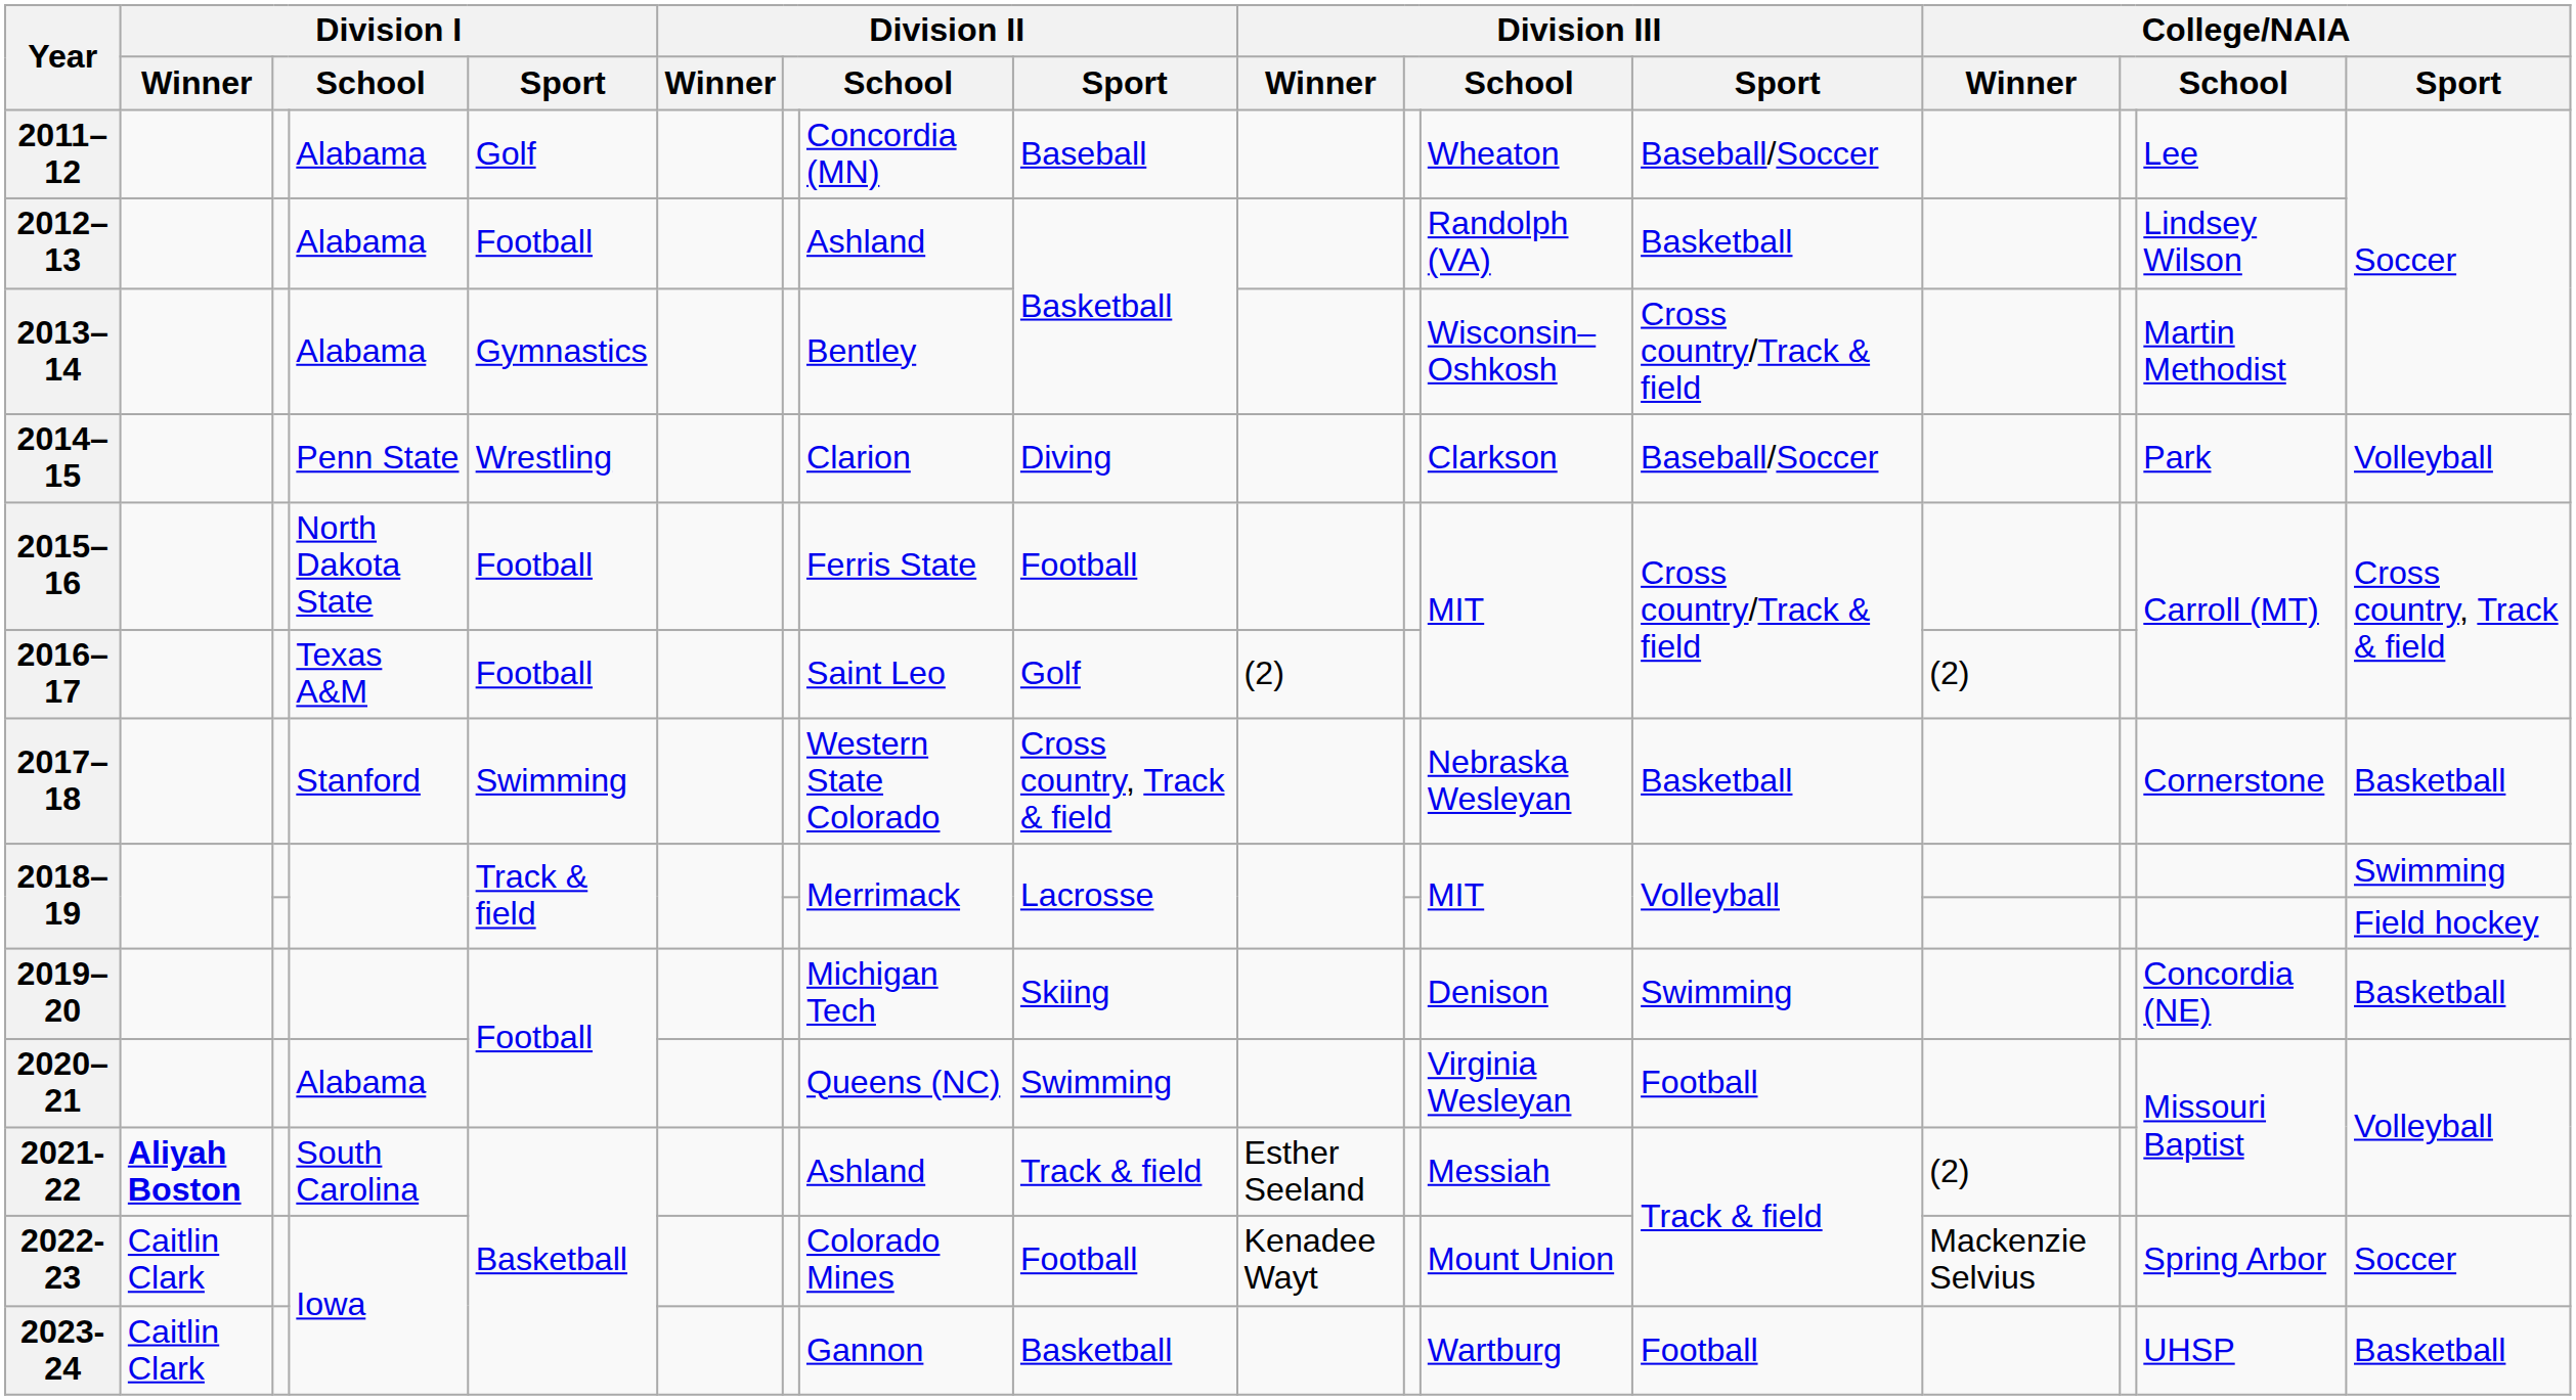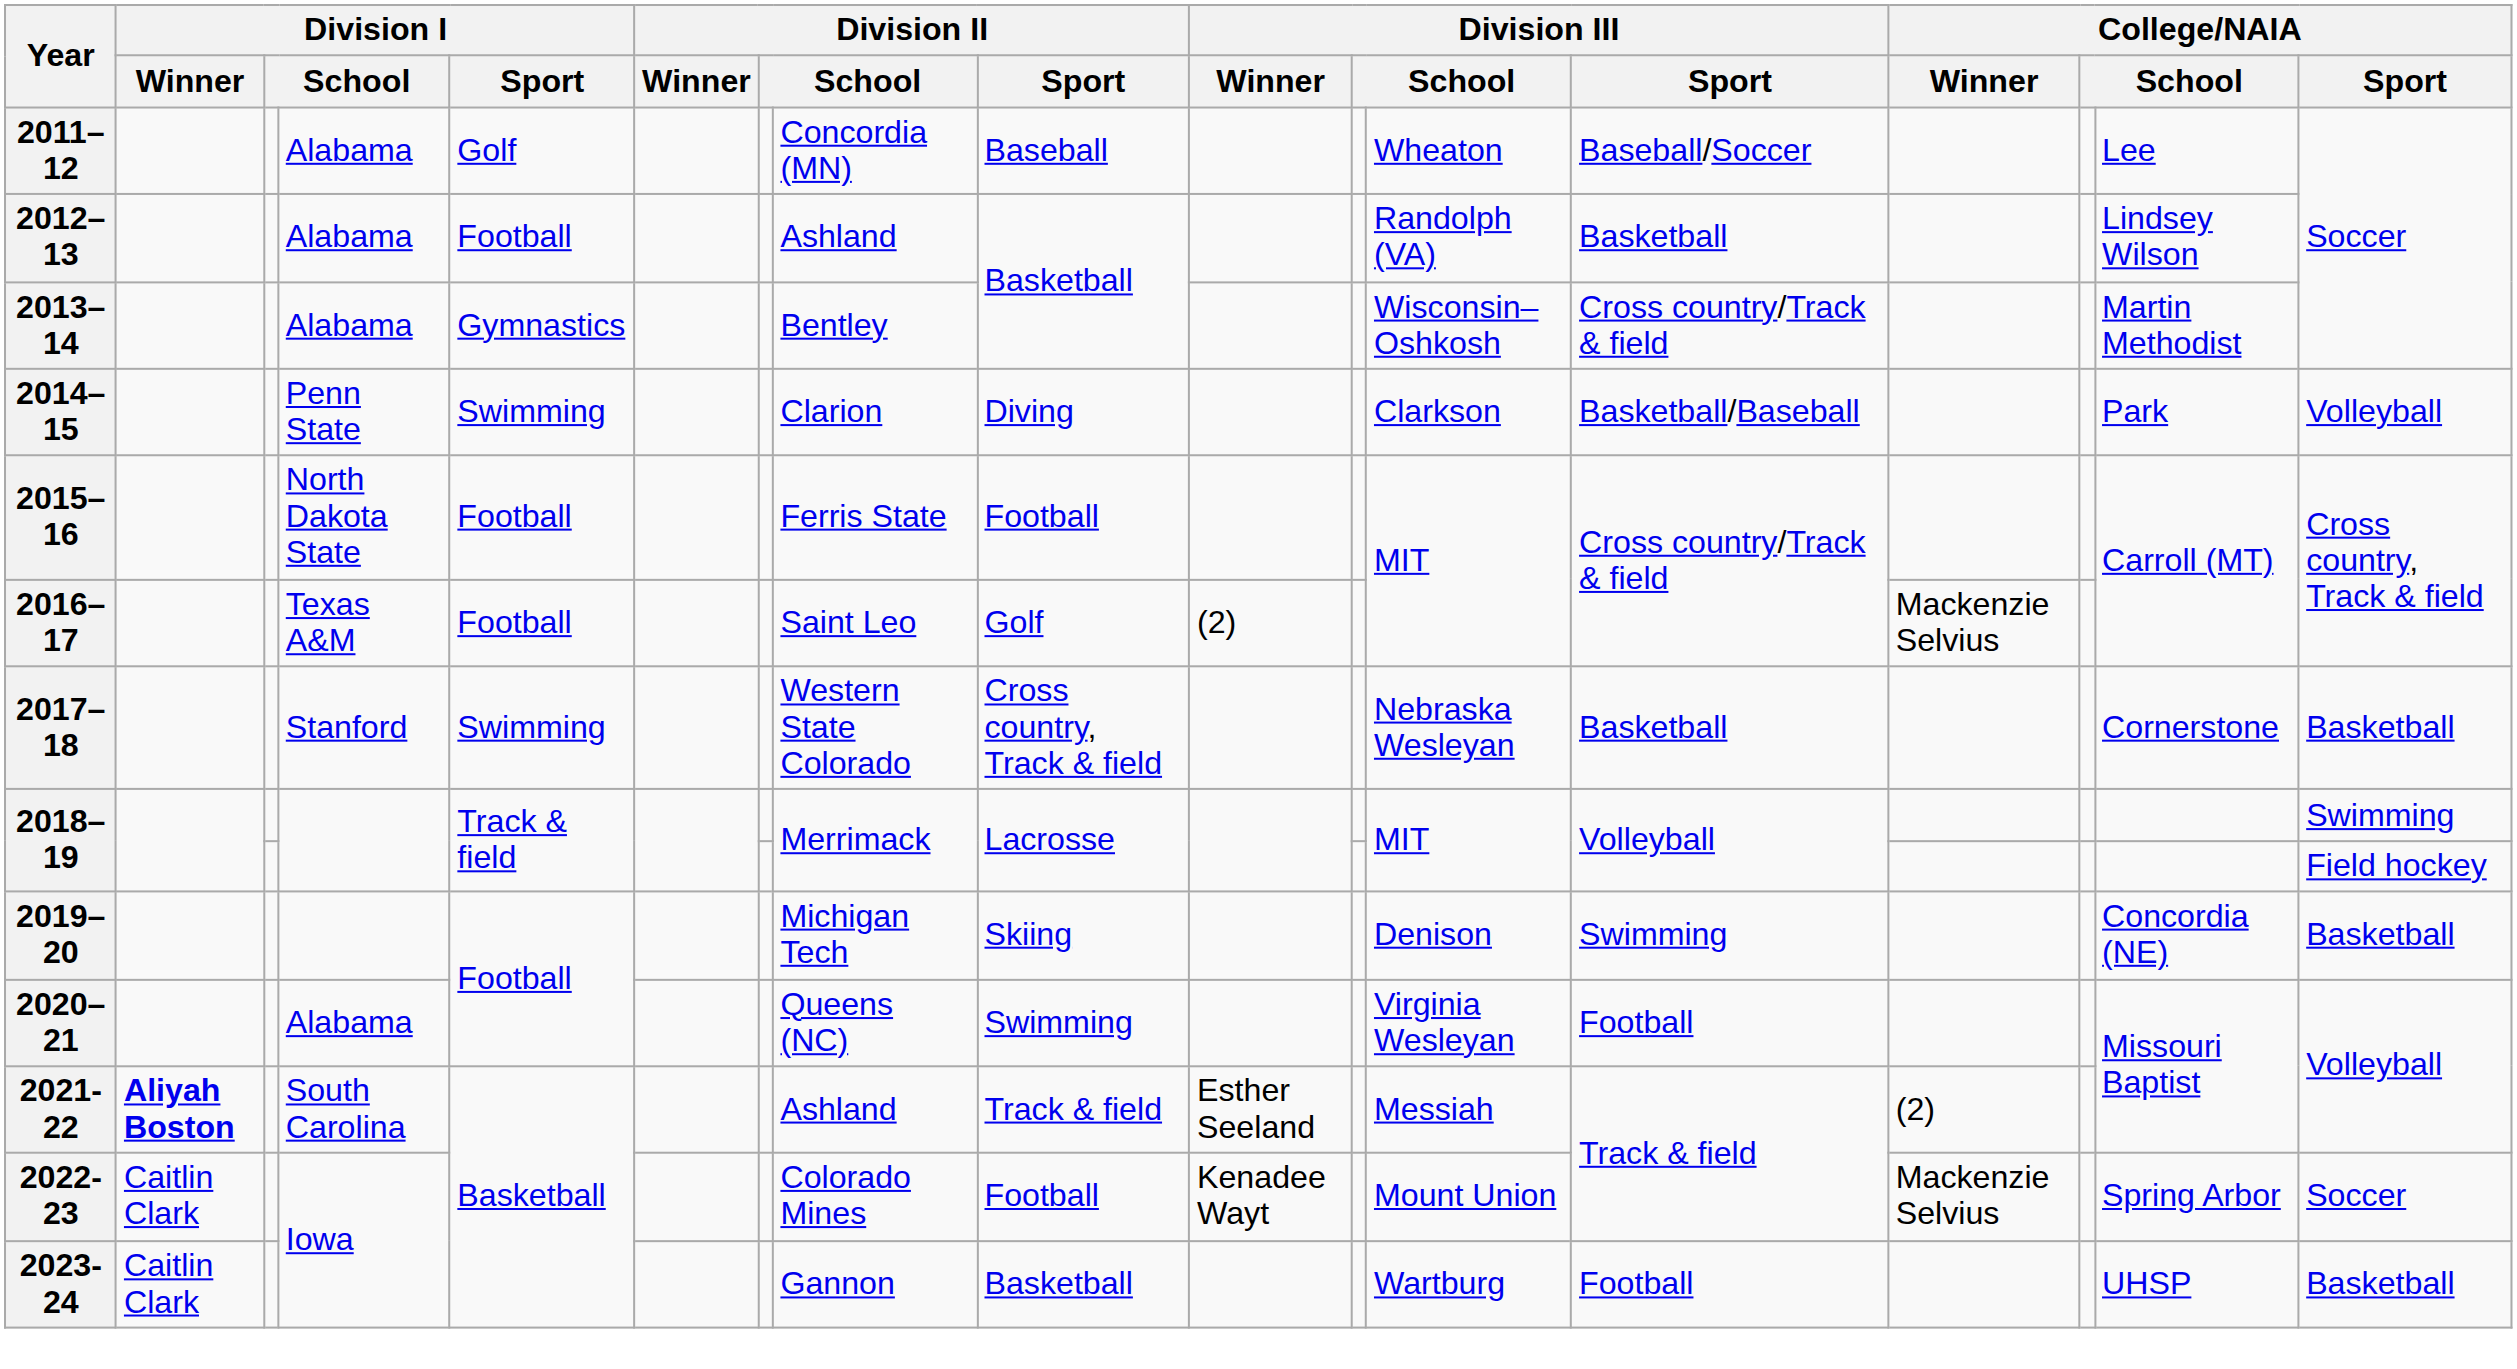2014–15 | Division I / Sport: Wrestling -> Swimming
2014–15 | Division III / Sport: Baseball/Soccer -> Basketball/Baseball
2016–17 | College/NAIA / Winner: (2) -> Mackenzie Selvius
